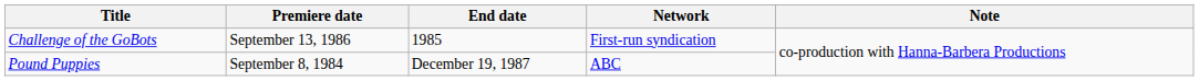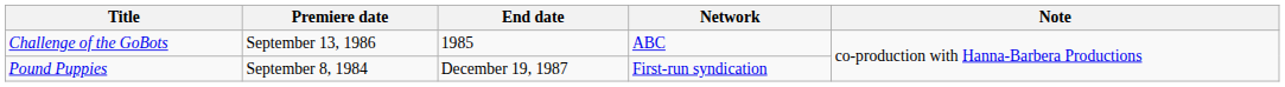Challenge of the GoBots | Network: First-run syndication -> ABC
Pound Puppies | Network: ABC -> First-run syndication
